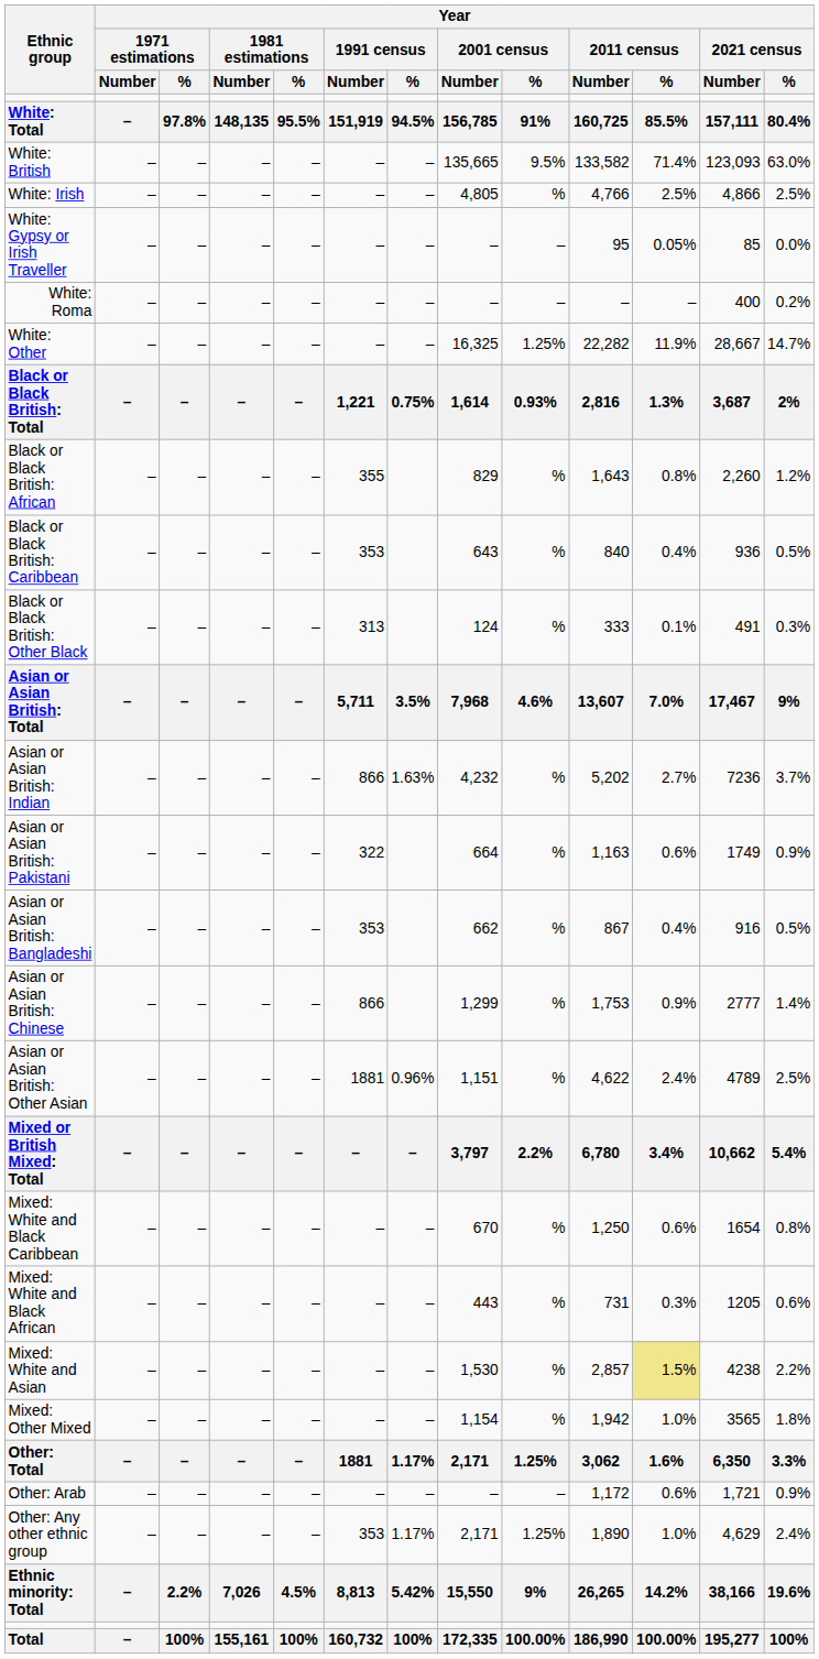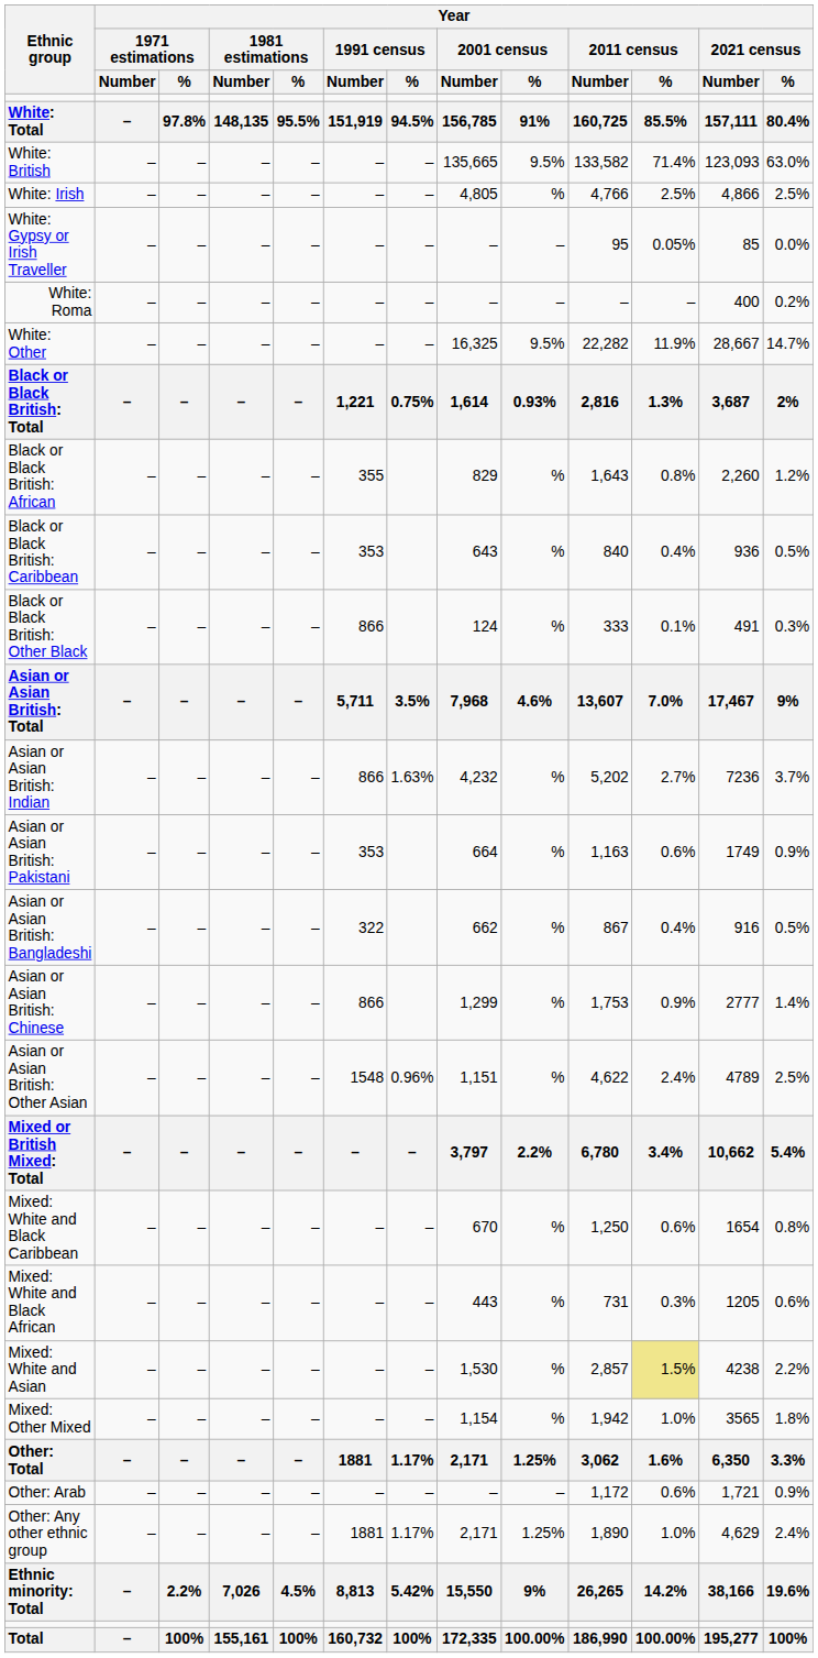White: Other | Year / 2001 census / %: 1.25% -> 9.5%
Black or Black British: Other Black | Year / 1991 census / Number: 313 -> 866
Asian or Asian British: Pakistani | Year / 1991 census / Number: 322 -> 353
Asian or Asian British: Bangladeshi | Year / 1991 census / Number: 353 -> 322
Asian or Asian British: Other Asian | Year / 1991 census / Number: 1881 -> 1548
Other: Any other ethnic group | Year / 1991 census / Number: 353 -> 1881
